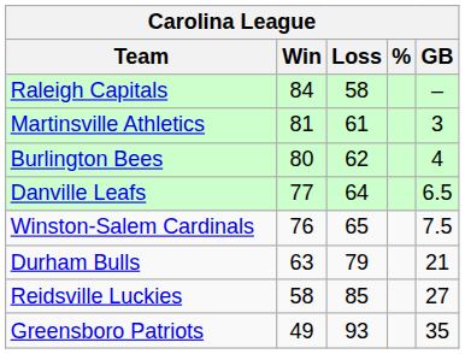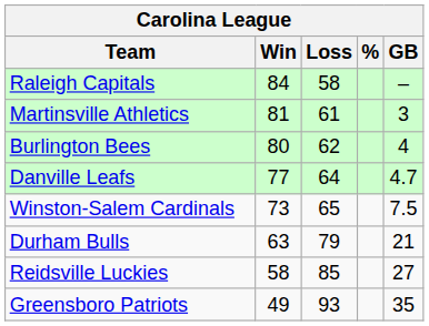Danville Leafs | GB: 6.5 -> 4.7
Winston-Salem Cardinals | Win: 76 -> 73
